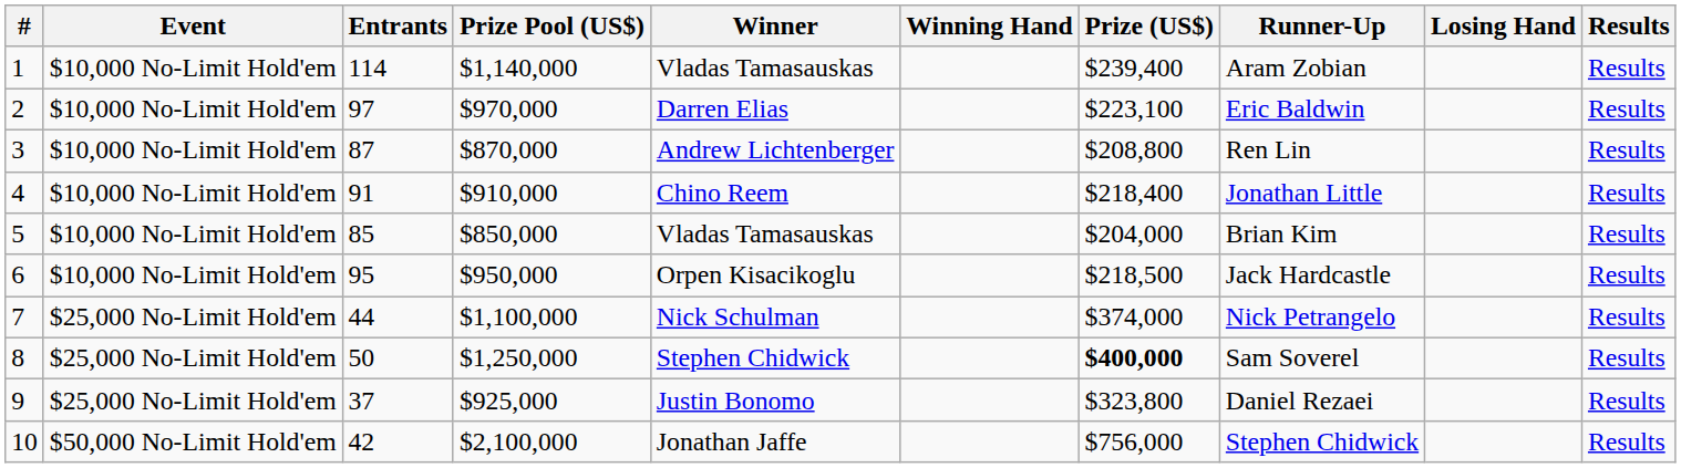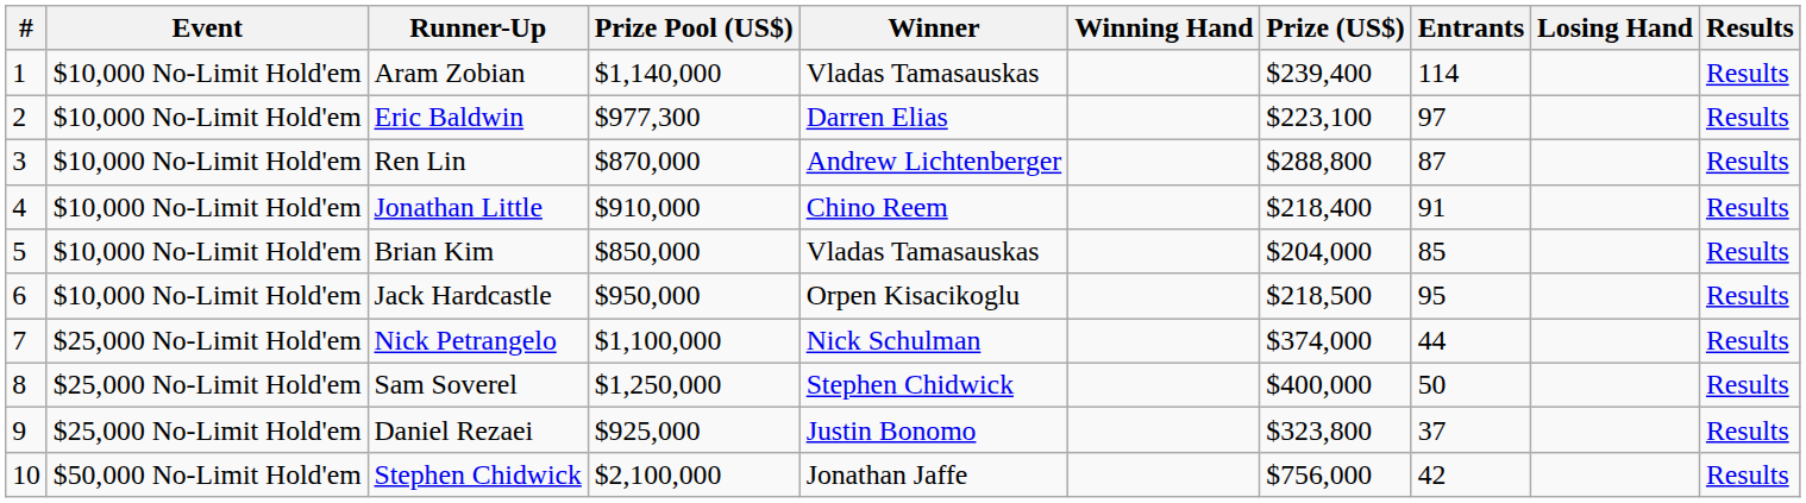columns swapped: Entrants <-> Runner-Up
2 | Prize Pool (US$): $970,000 -> $977,300
3 | Prize (US$): $208,800 -> $288,800
8 | Prize (US$): bold -> normal
